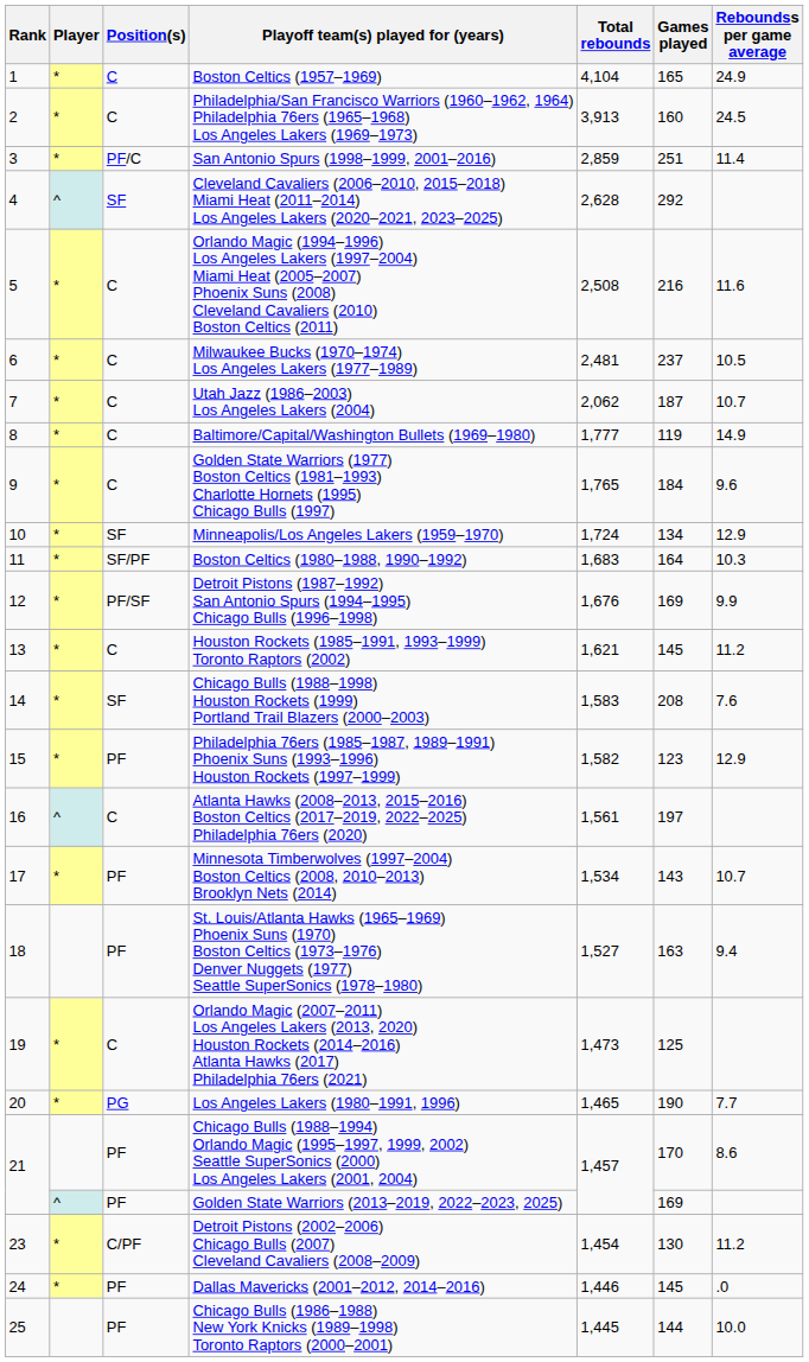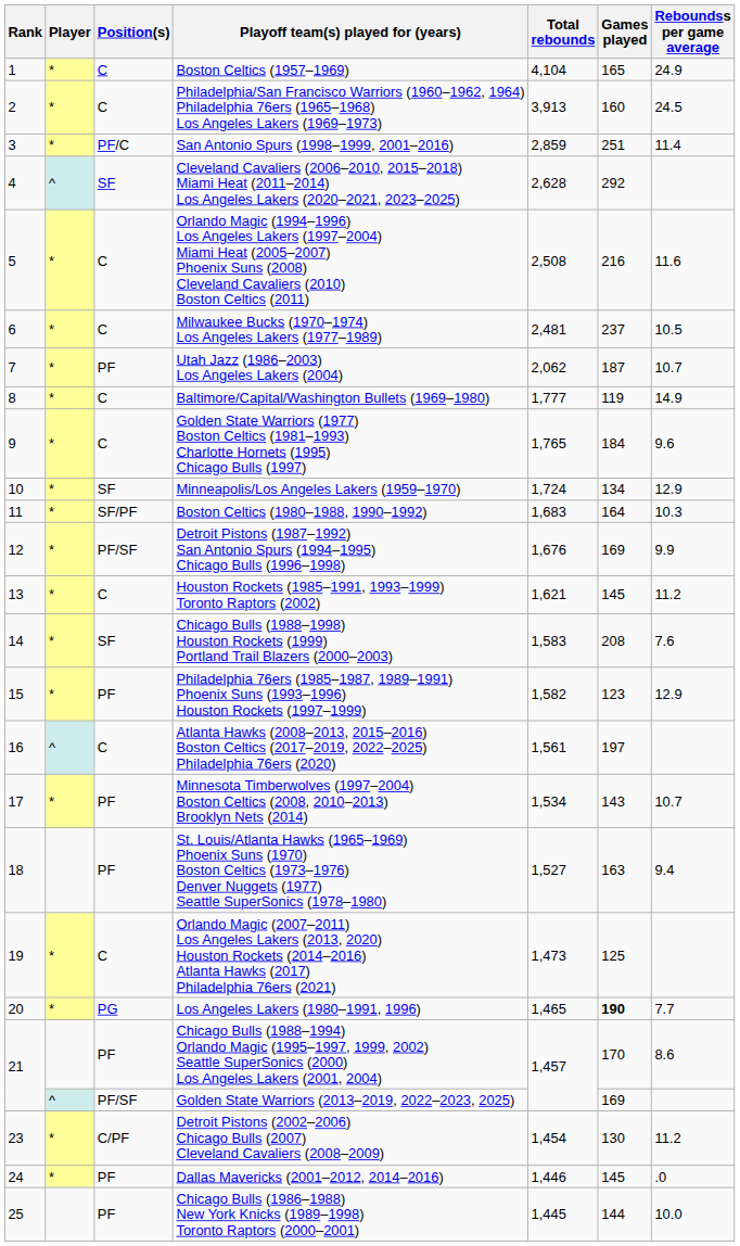Utah Jazz (1986–2003) Los Angeles Lakers (2004) | Position(s): C -> PF
Los Angeles Lakers (1980–1991, 1996) | Games played: normal -> bold
Golden State Warriors (2013–2019, 2022–2023, 2025) | Position(s): PF -> PF/SF
